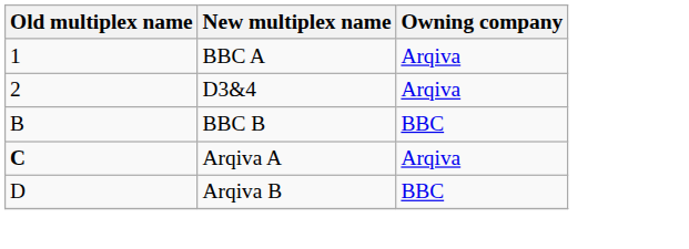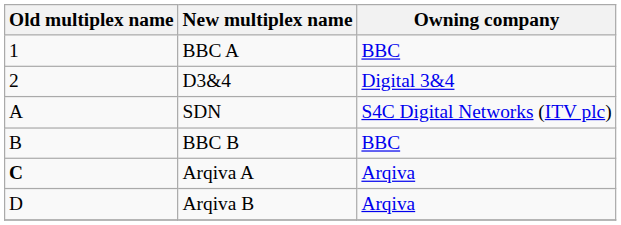BBC A | Owning company: Arqiva -> BBC
D3&4 | Owning company: Arqiva -> Digital 3&4
+ row: A | SDN | S4C Digital Networks (ITV plc)
Arqiva B | Owning company: BBC -> Arqiva
